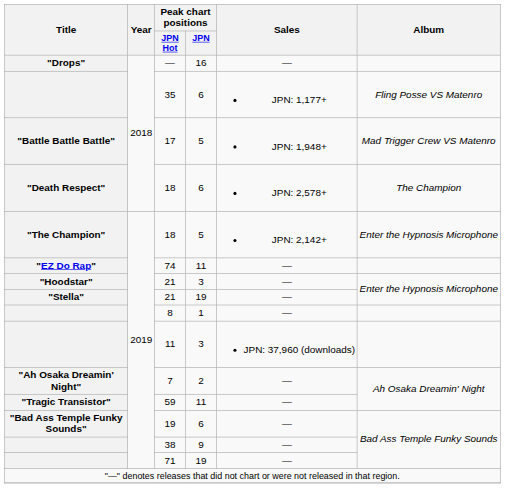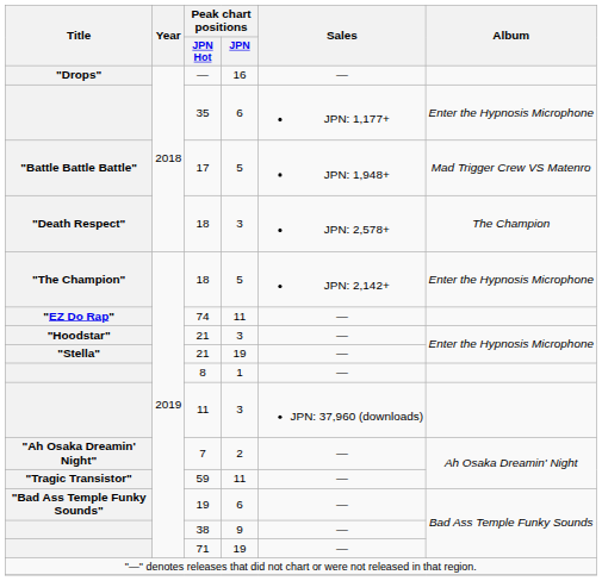35 | Album: Fling Posse VS Matenro -> Enter the Hypnosis Microphone
"Death Respect" / 18 | Peak chart positions / JPN: 6 -> 3
